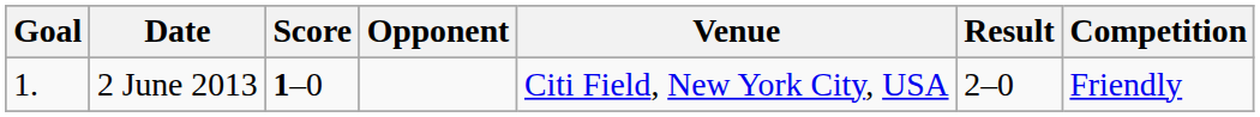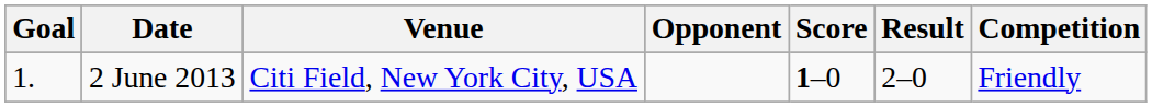columns swapped: Venue <-> Score
